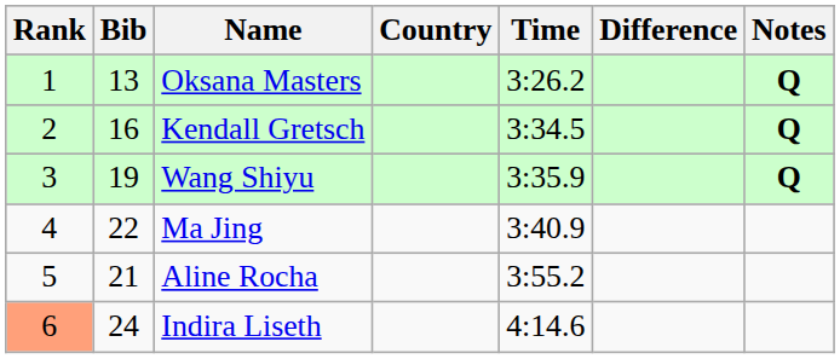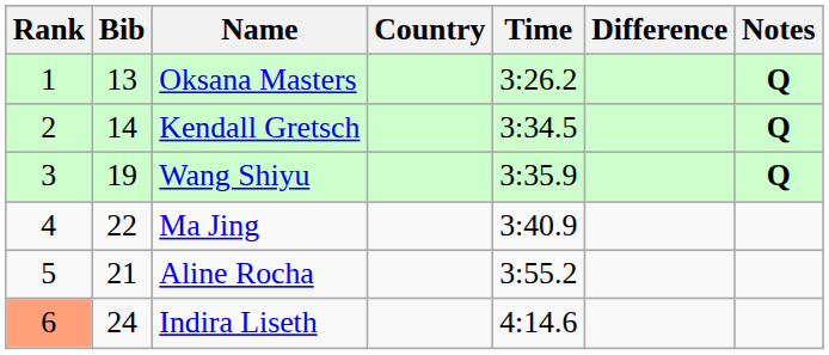Kendall Gretsch | Bib: 16 -> 14
